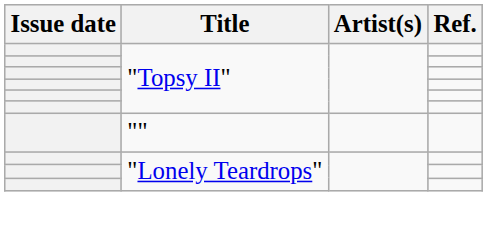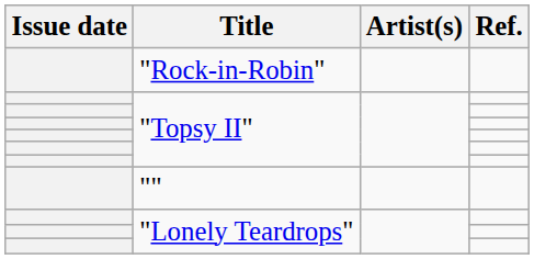+ row: "Rock-in-Robin"
